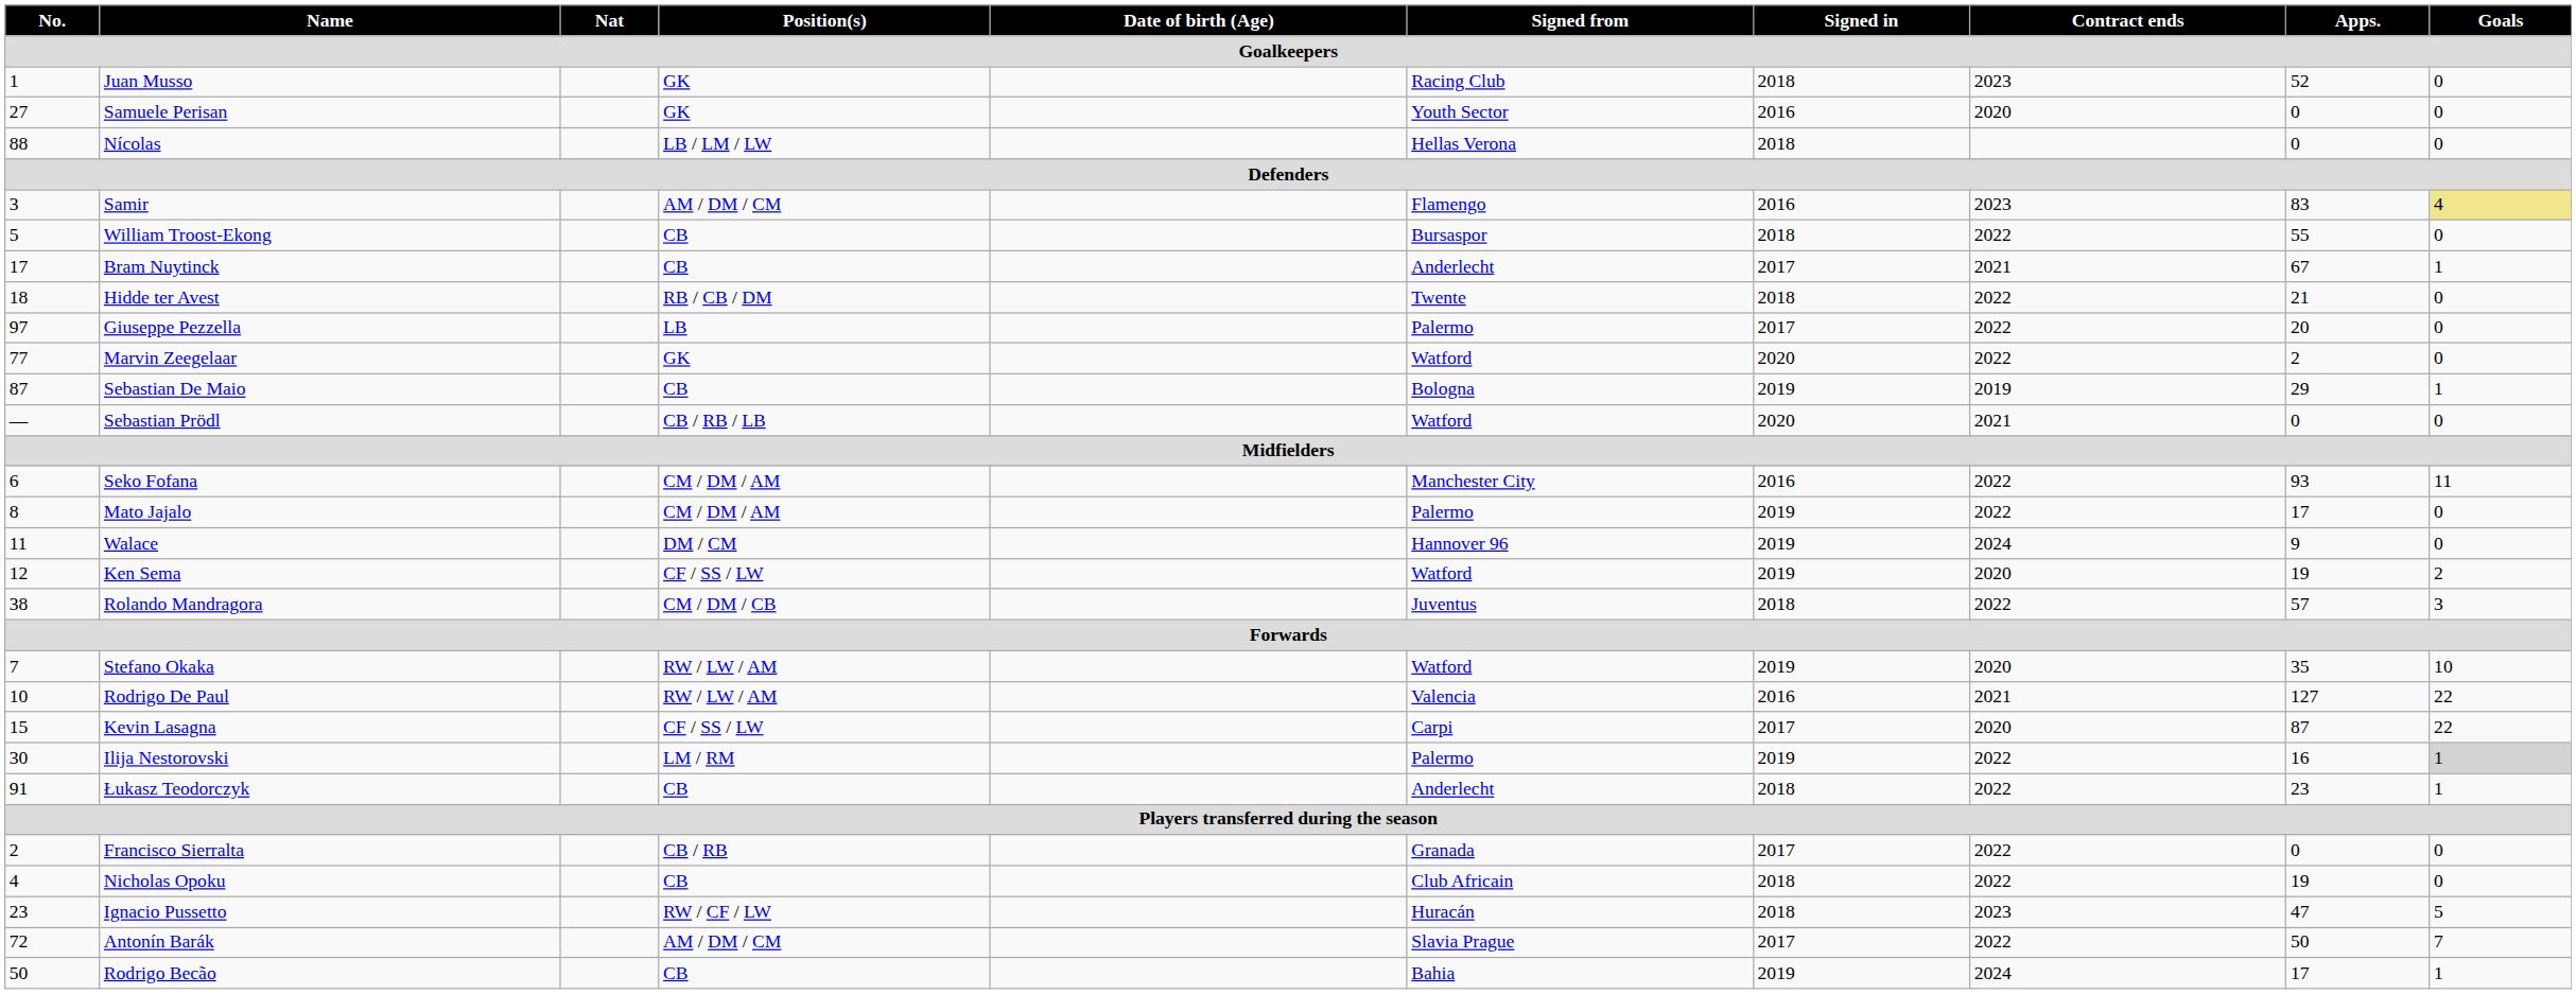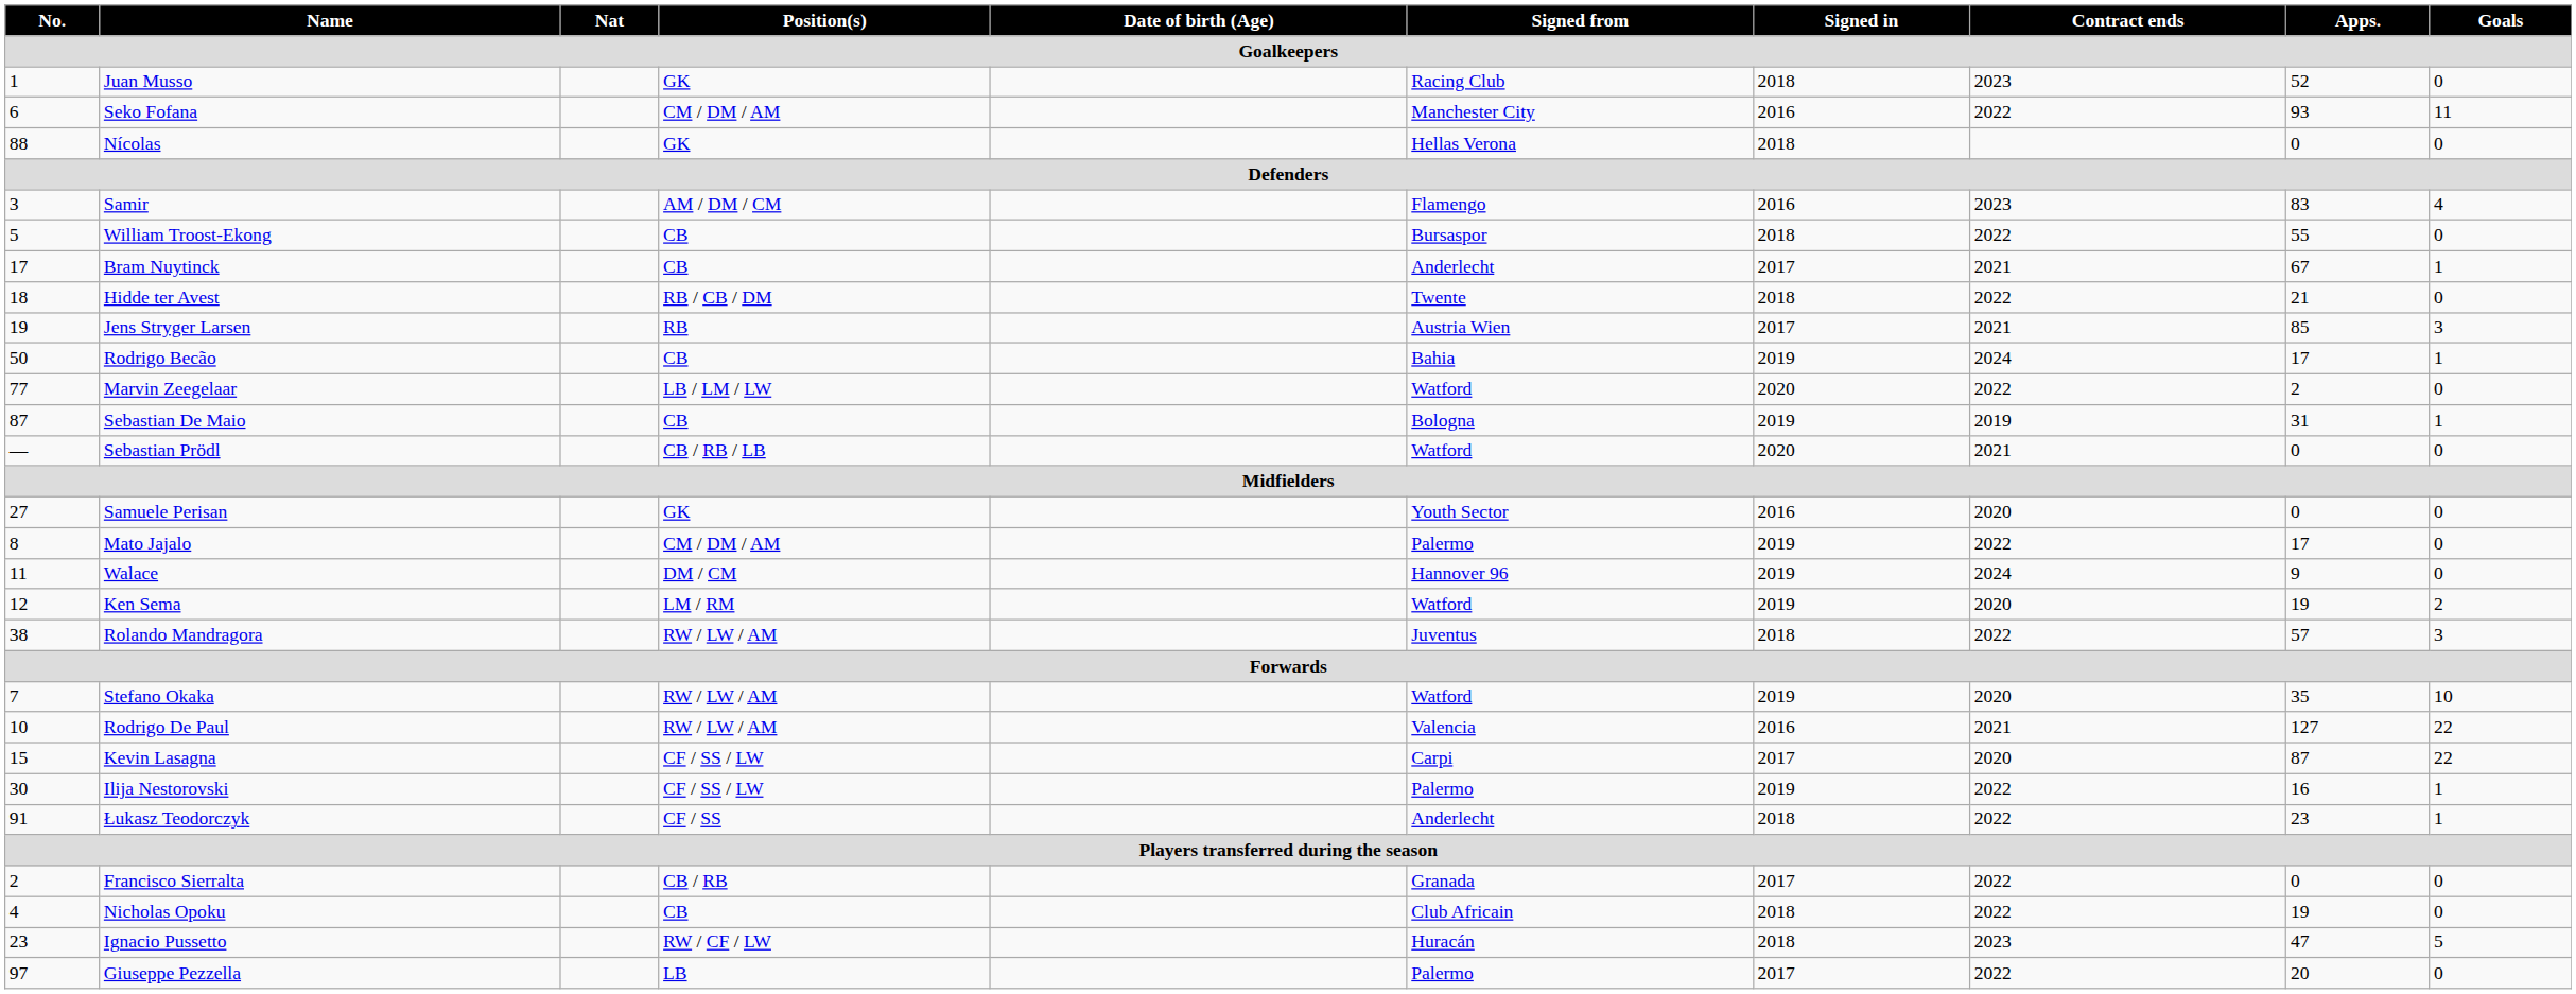rows swapped: Samuele Perisan <-> Seko Fofana
Nícolas | Position(s): LB / LM / LW -> GK
Samir | Goals: khaki background -> no background
+ row: 19 | Jens Stryger Larsen | RB | Austria Wien | 2017 | 2021 | 85 | 3
rows swapped: Rodrigo Becão <-> Giuseppe Pezzella
Marvin Zeegelaar | Position(s): GK -> LB / LM / LW
Sebastian De Maio | Apps.: 29 -> 31
Ken Sema | Position(s): CF / SS / LW -> LM / RM
Rolando Mandragora | Position(s): CM / DM / CB -> RW / LW / AM
Ilija Nestorovski | Position(s): LM / RM -> CF / SS / LW
Ilija Nestorovski | Goals: lightgrey background -> no background
Łukasz Teodorczyk | Position(s): CB -> CF / SS
- row: 72 | Antonín Barák | AM / DM / CM | Slavia Prague | 2017 | 2022 | 50 | 7
